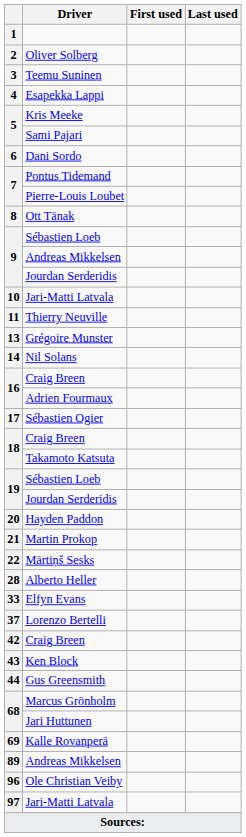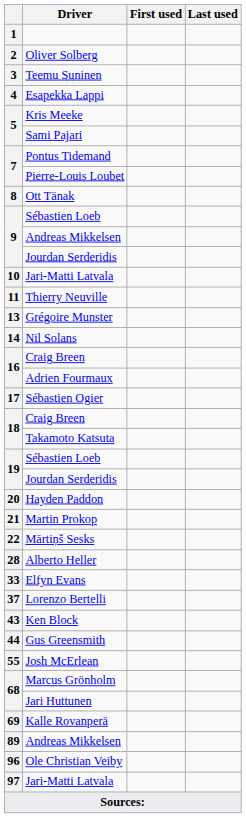- row: 6 | Dani Sordo
- row: 42 | Craig Breen
+ row: 55 | Josh McErlean
